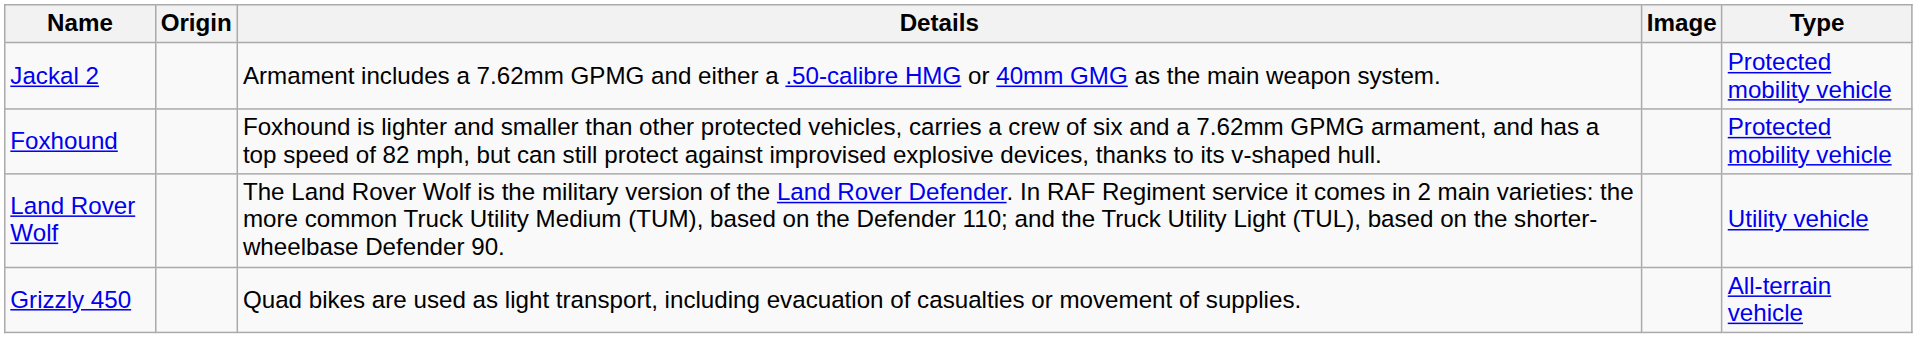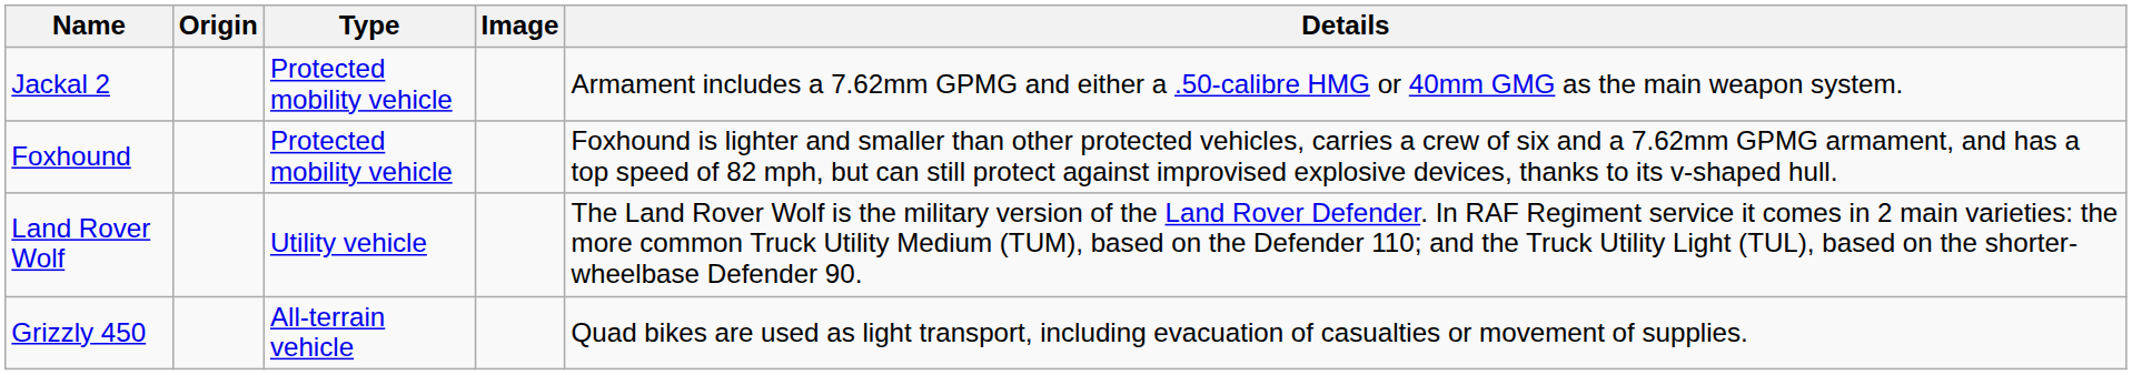columns swapped: Type <-> Details
